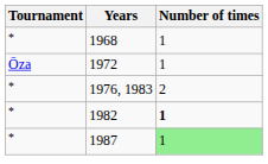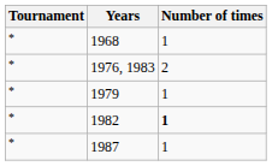- row: Ōza | 1972 | 1
+ row: * | 1979 | 1
1987 | Number of times: lightgreen background -> no background
